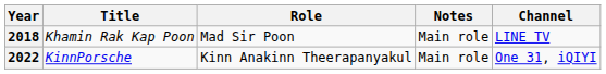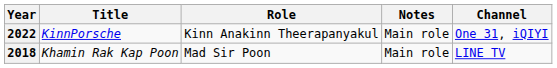rows swapped: 2018 <-> 2022
